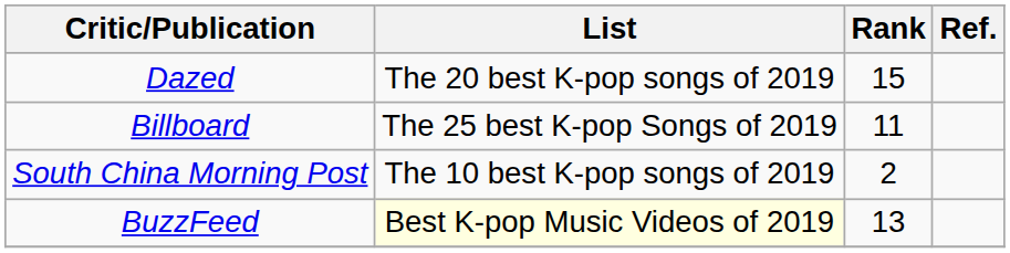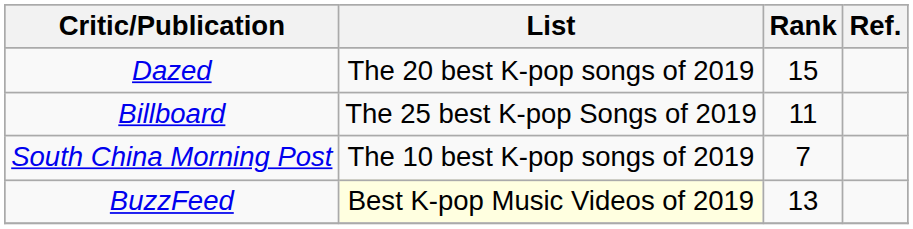South China Morning Post | Rank: 2 -> 7
